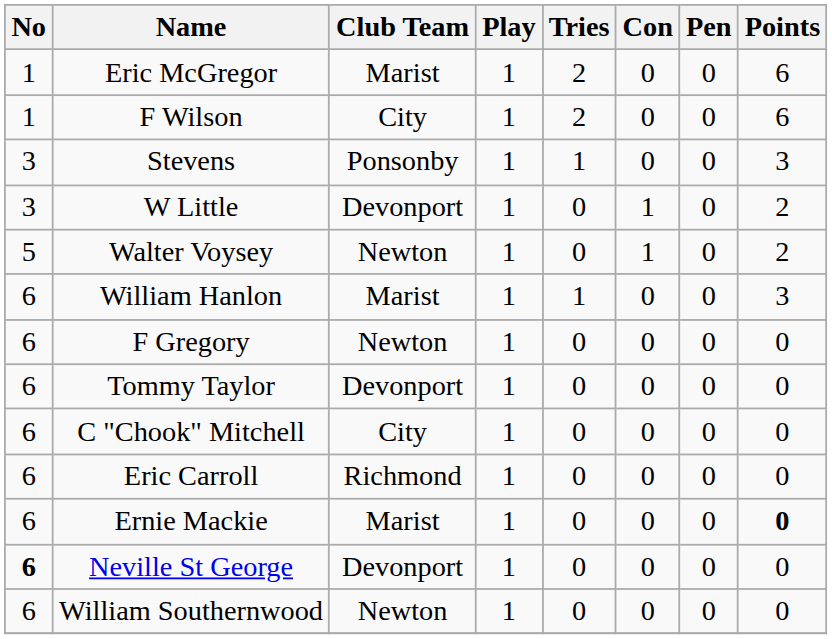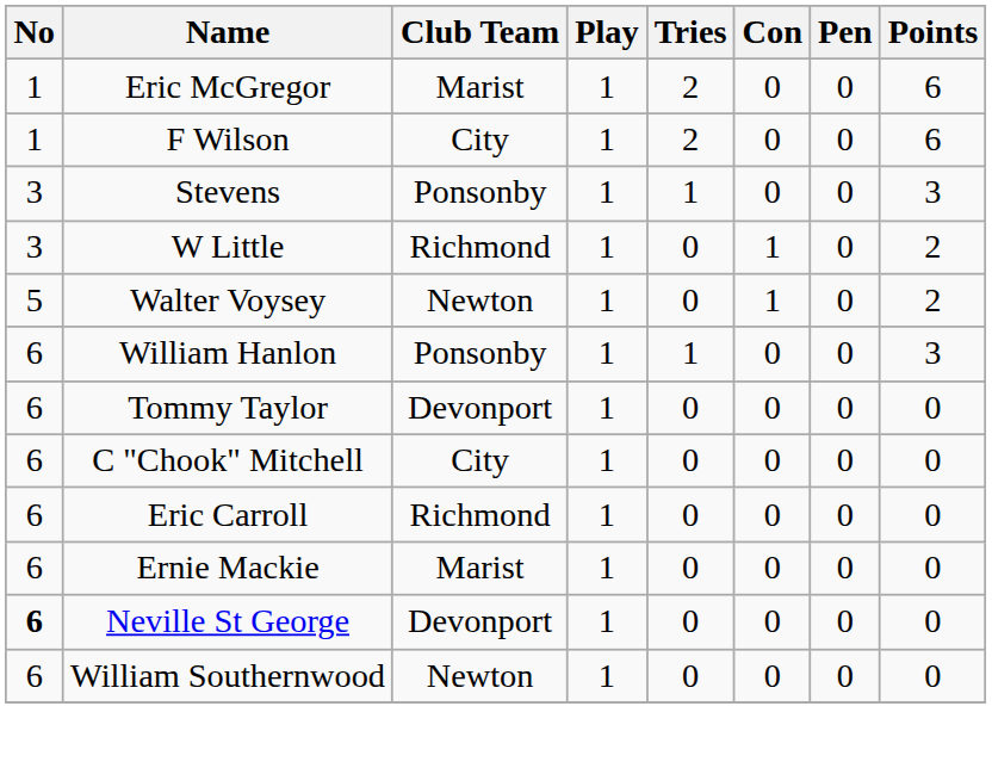W Little | Club Team: Devonport -> Richmond
William Hanlon | Club Team: Marist -> Ponsonby
- row: 6 | F Gregory | Newton | 1 | 0 | 0 | 0 | 0
Ernie Mackie | Points: bold -> normal
